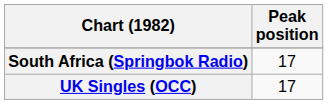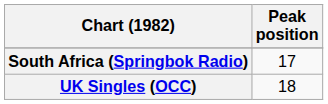UK Singles (OCC) | Peak position: 17 -> 18
